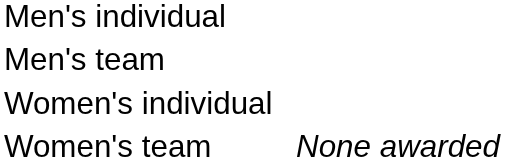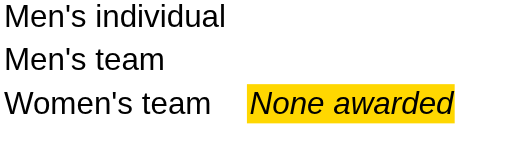- row: Women's individual
Women's team | column 4: no background -> gold background
